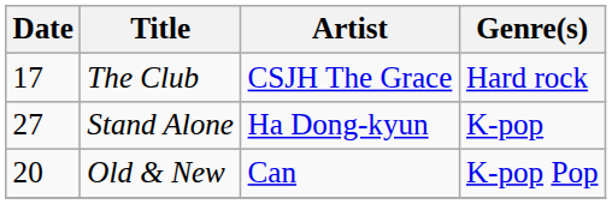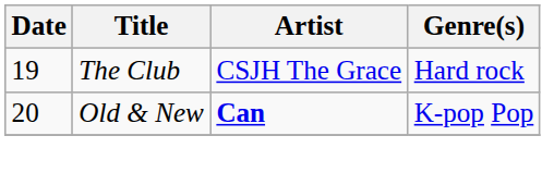The Club | Date: 17 -> 19
- row: 27 | Stand Alone | Ha Dong-kyun | K-pop
Old & New | Artist: normal -> bold
